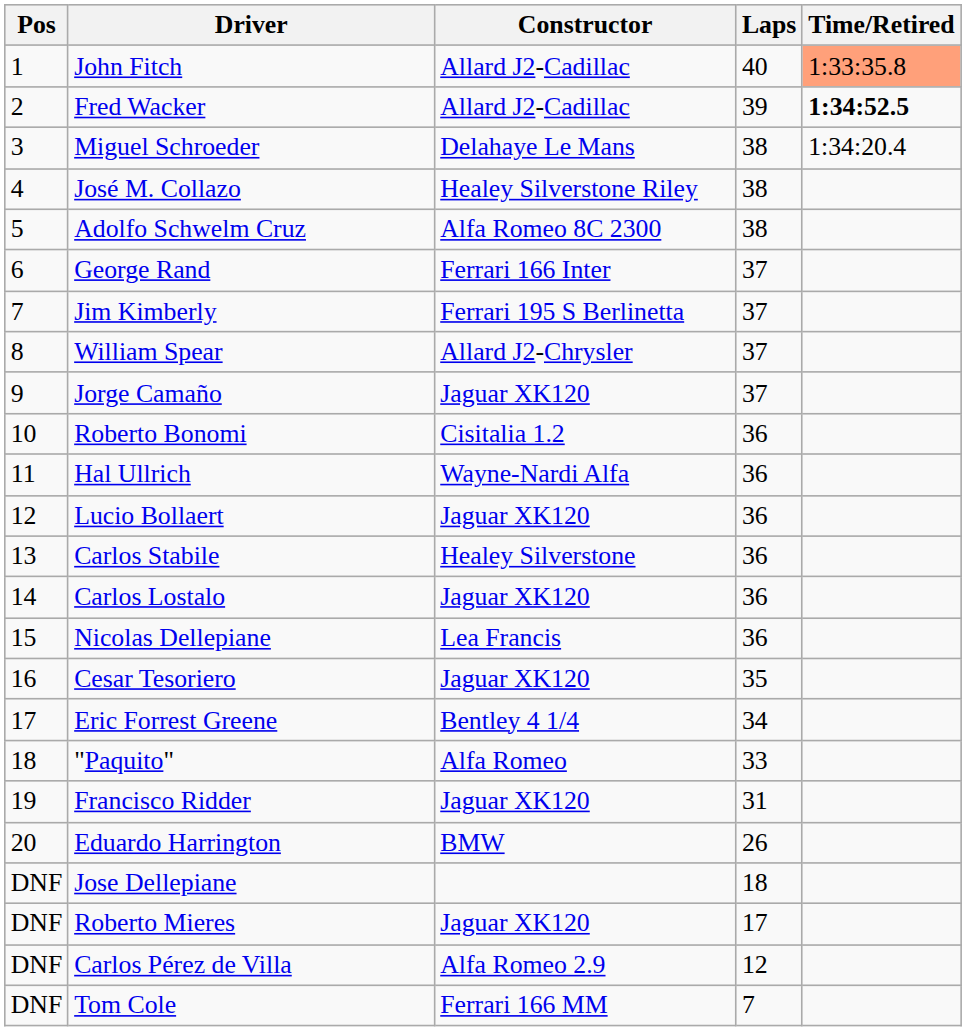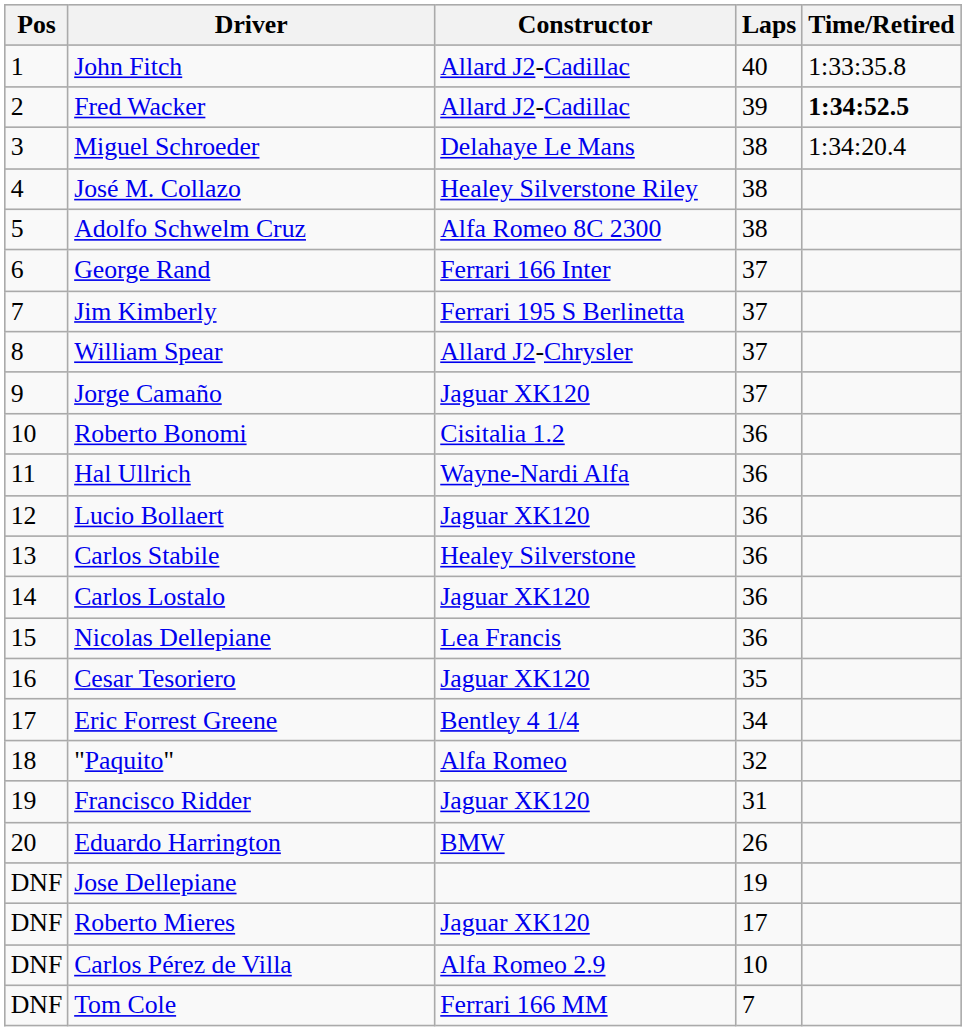John Fitch | Time/Retired: lightsalmon background -> no background
"Paquito" | Laps: 33 -> 32
Jose Dellepiane | Laps: 18 -> 19
Carlos Pérez de Villa | Laps: 12 -> 10
